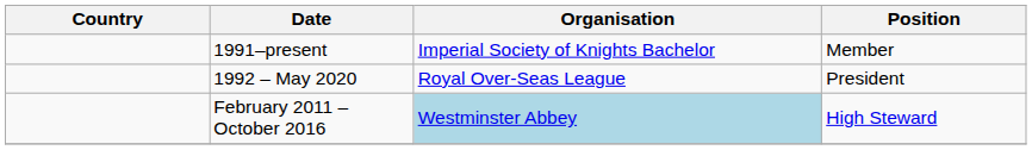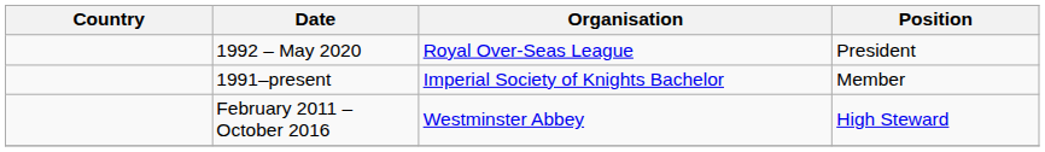rows swapped: 1991–present <-> 1992 – May 2020
February 2011 – October 2016 | Organisation: lightblue background -> no background
